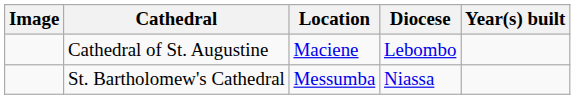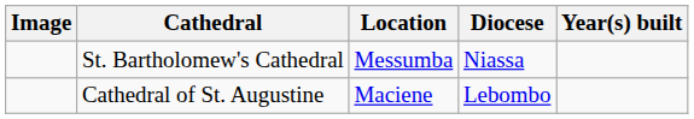rows swapped: Cathedral of St. Augustine <-> St. Bartholomew's Cathedral
